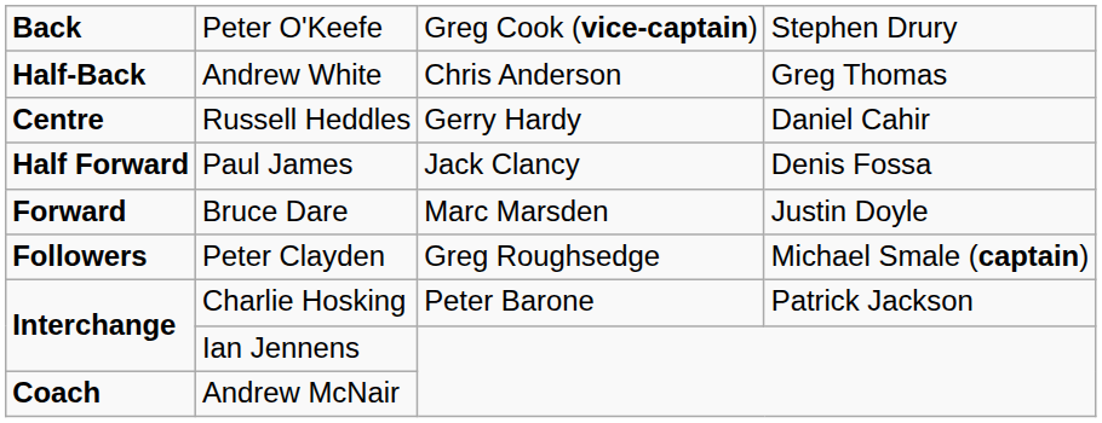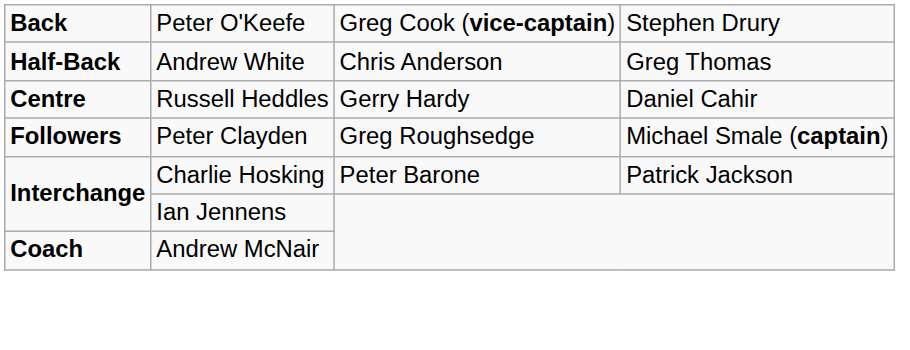- row: Half Forward | Paul James | Jack Clancy | Denis Fossa
- row: Forward | Bruce Dare | Marc Marsden | Justin Doyle
